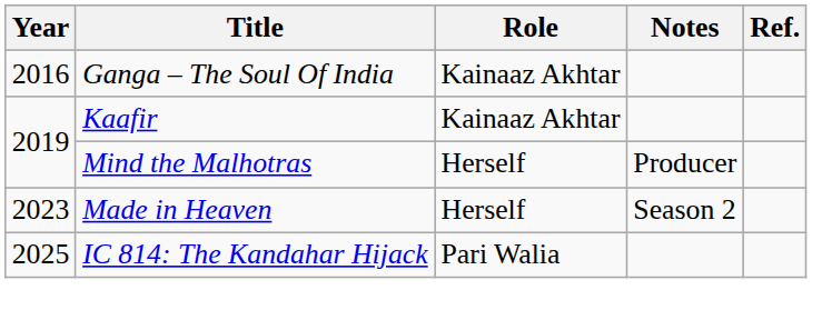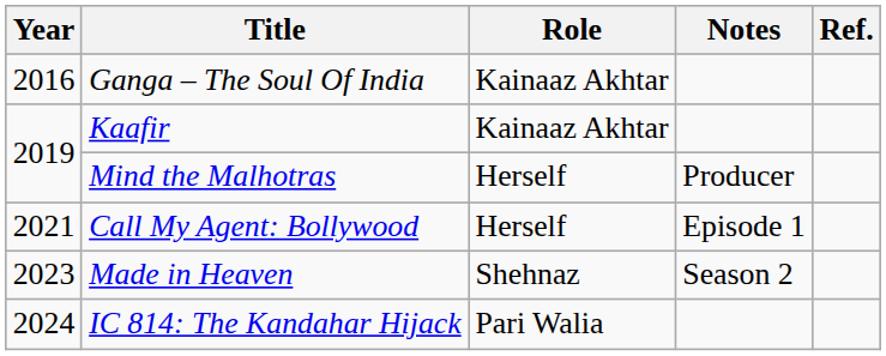+ row: 2021 | Call My Agent: Bollywood | Herself | Episode 1
Made in Heaven | Role: Herself -> Shehnaz
IC 814: The Kandahar Hijack | Year: 2025 -> 2024
